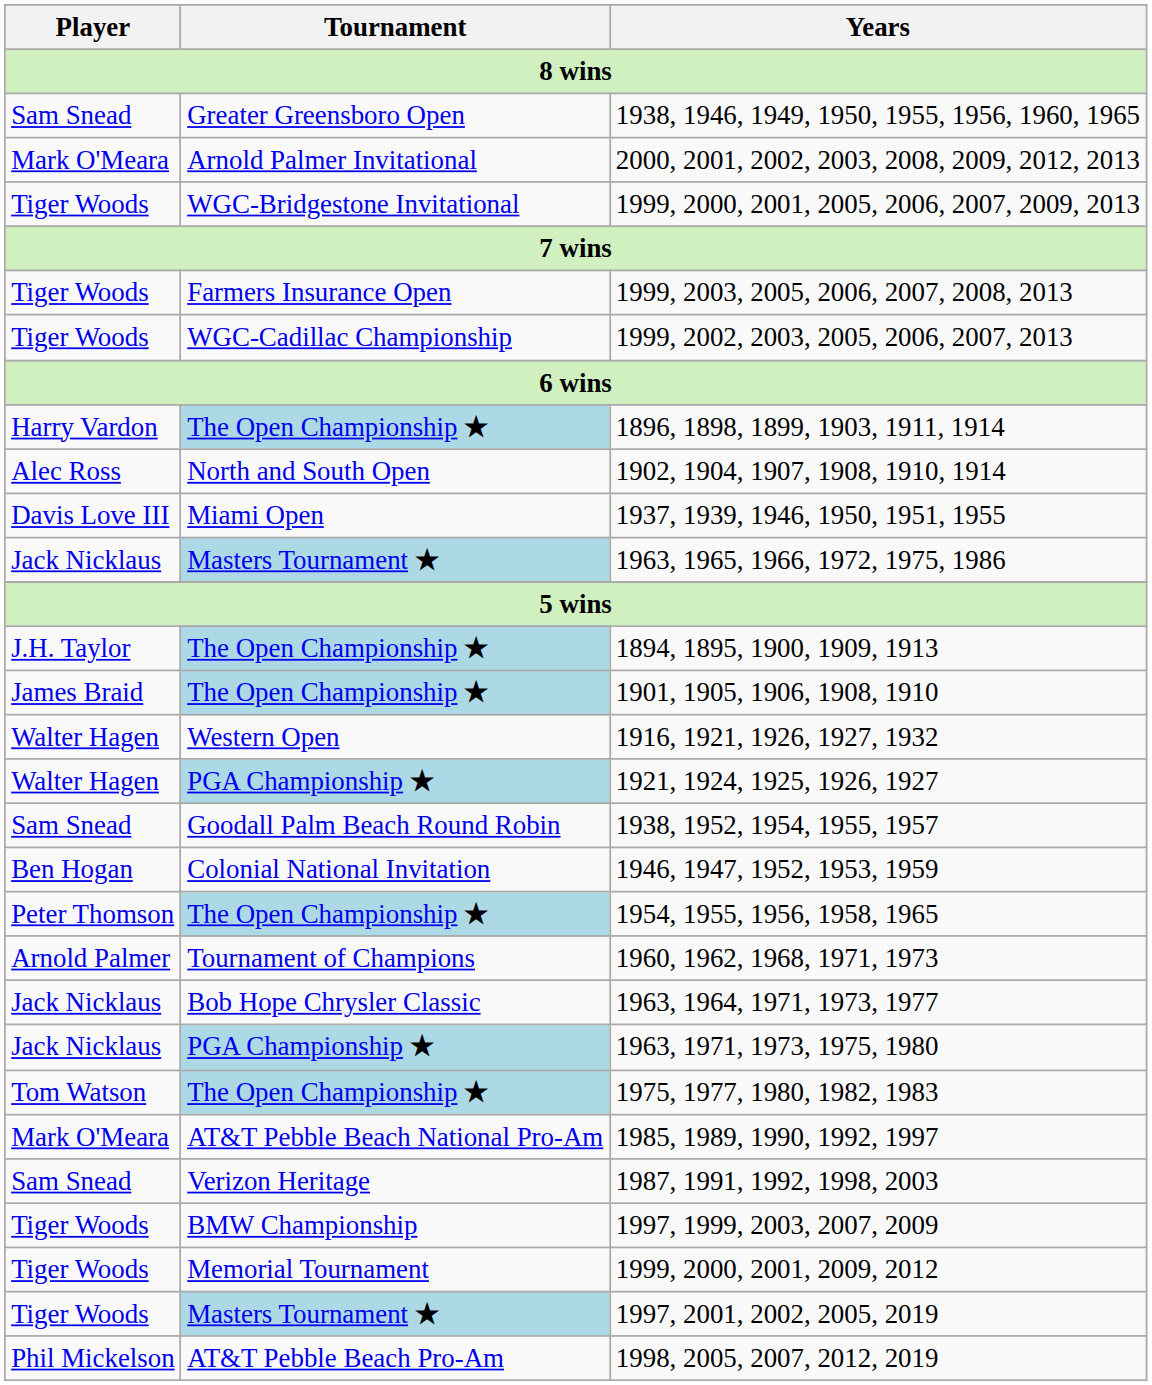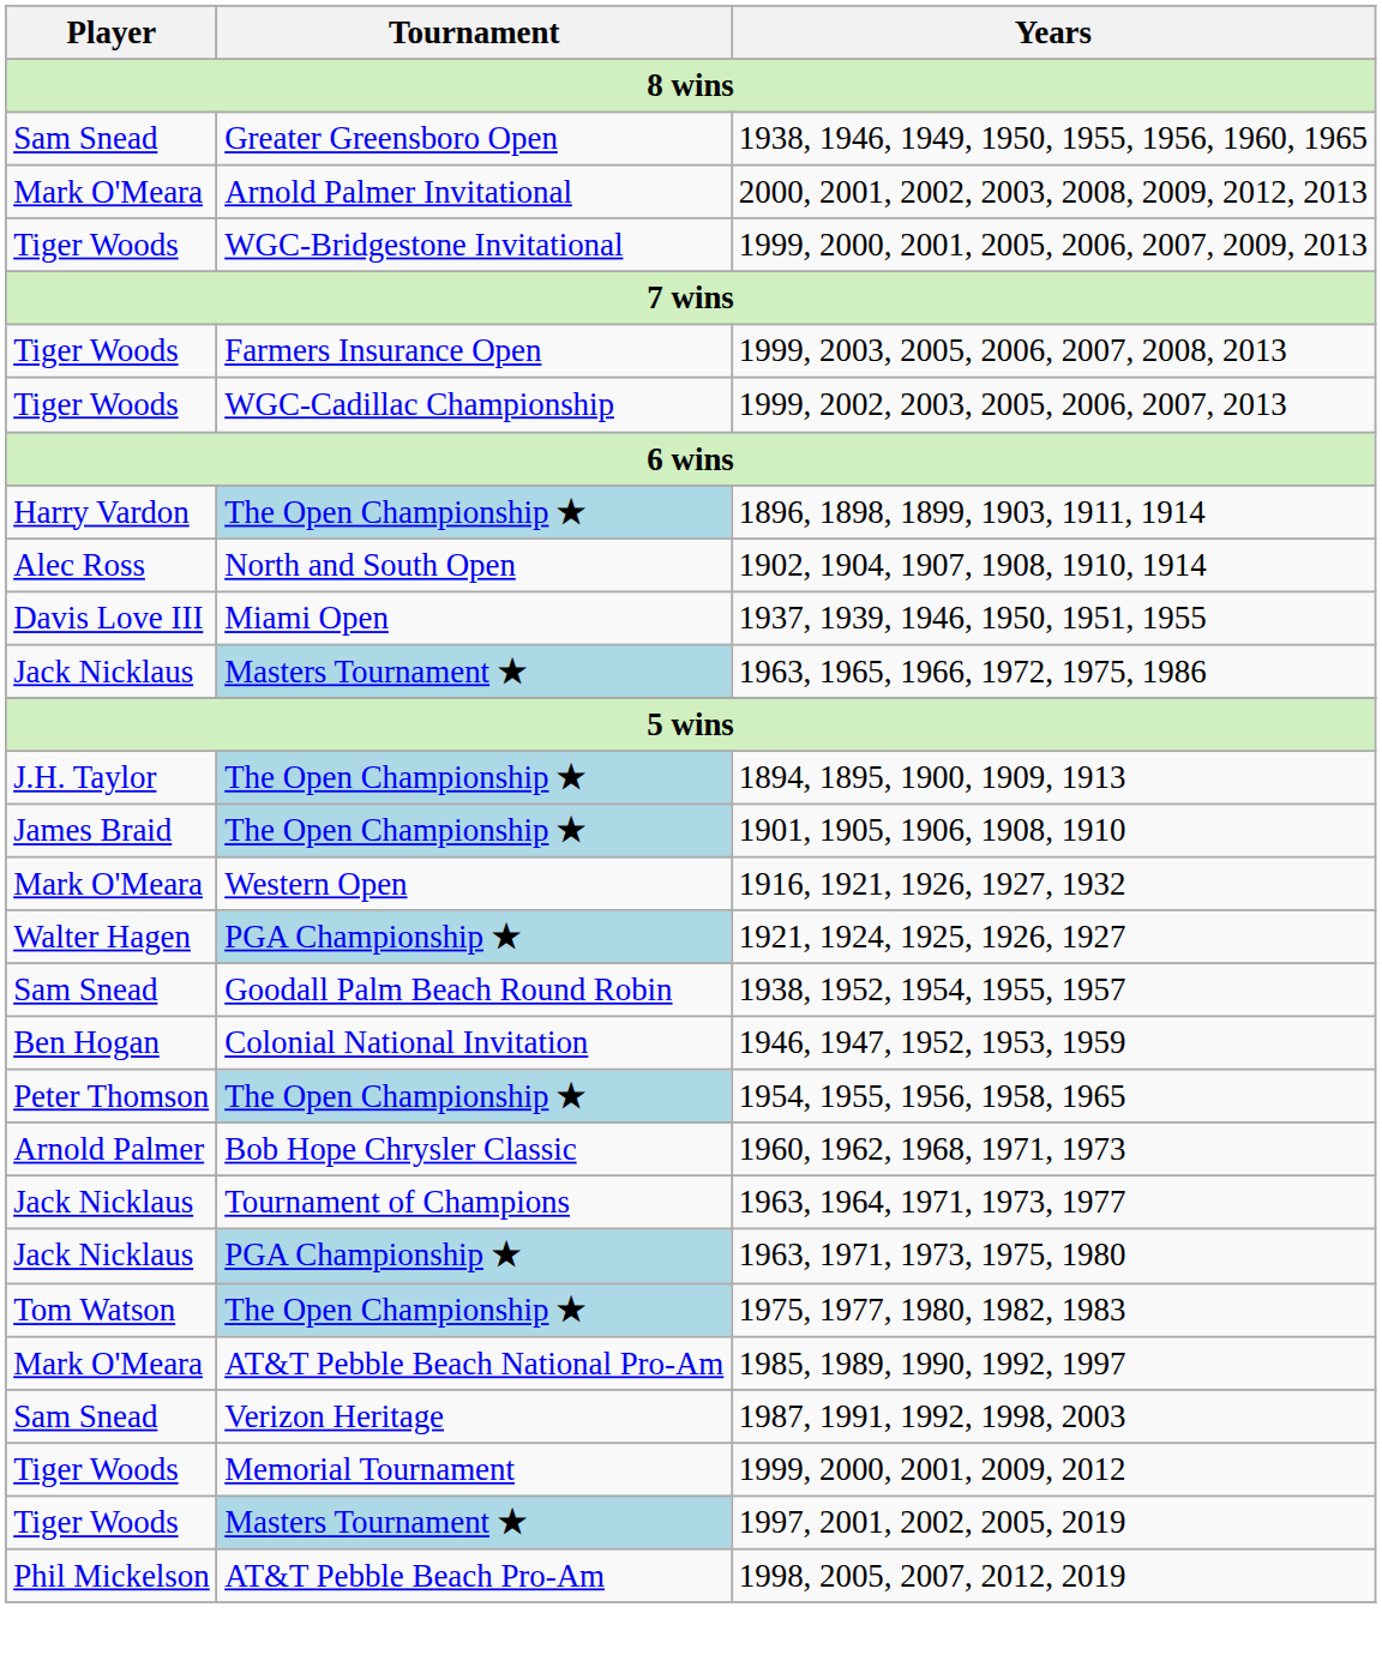1916, 1921, 1926, 1927, 1932 | Player: Walter Hagen -> Mark O'Meara
1960, 1962, 1968, 1971, 1973 | Tournament: Tournament of Champions -> Bob Hope Chrysler Classic
1963, 1964, 1971, 1973, 1977 | Tournament: Bob Hope Chrysler Classic -> Tournament of Champions
- row: Tiger Woods | BMW Championship | 1997, 1999, 2003, 2007, 2009
